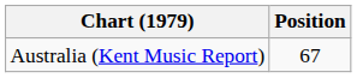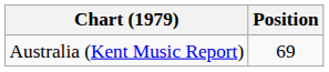Australia (Kent Music Report) | Position: 67 -> 69
